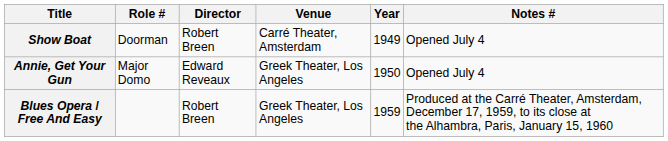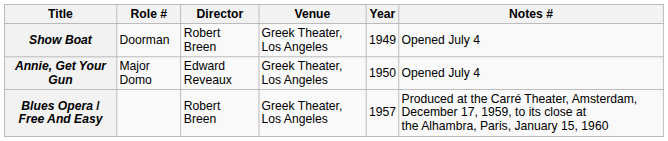Show Boat | Venue: Carré Theater, Amsterdam -> Greek Theater, Los Angeles
Blues Opera / Free And Easy | Year: 1959 -> 1957
